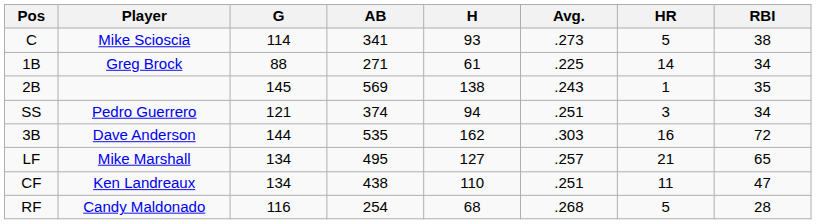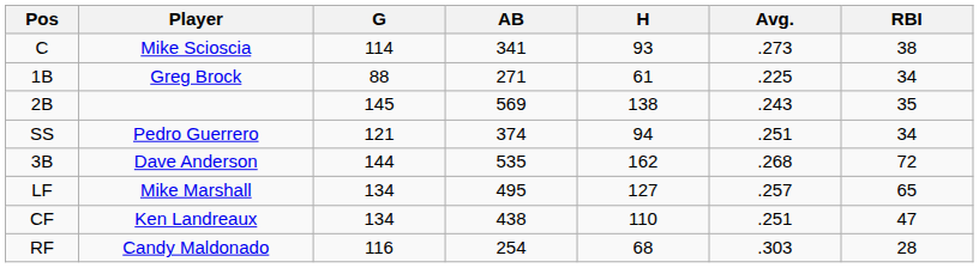- column: HR | 5 | 14 | 1 | 3 | 16 | 21 | 11 | 5
3B | Avg.: .303 -> .268
RF | Avg.: .268 -> .303
